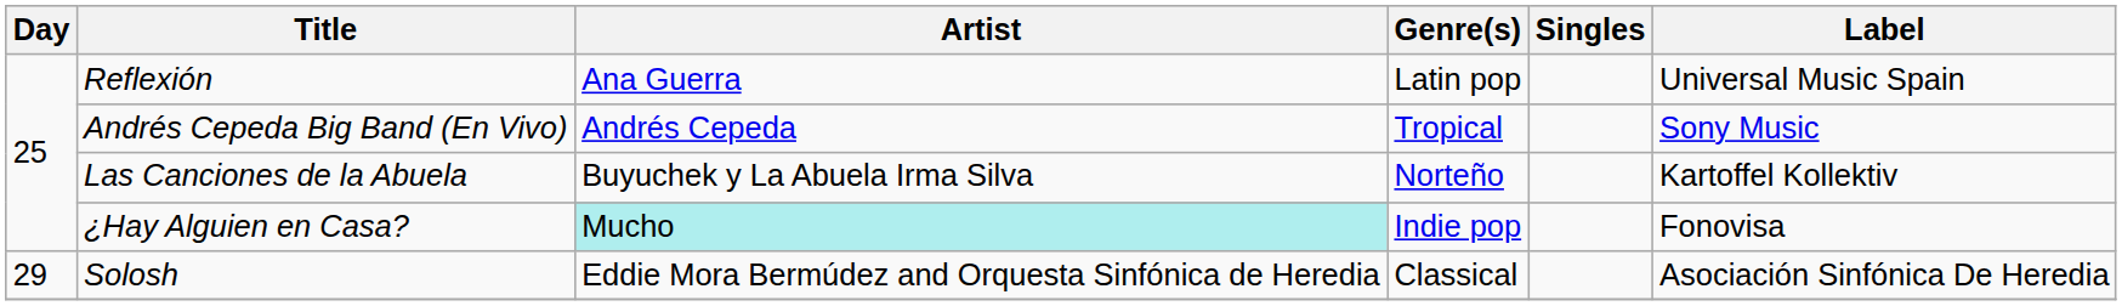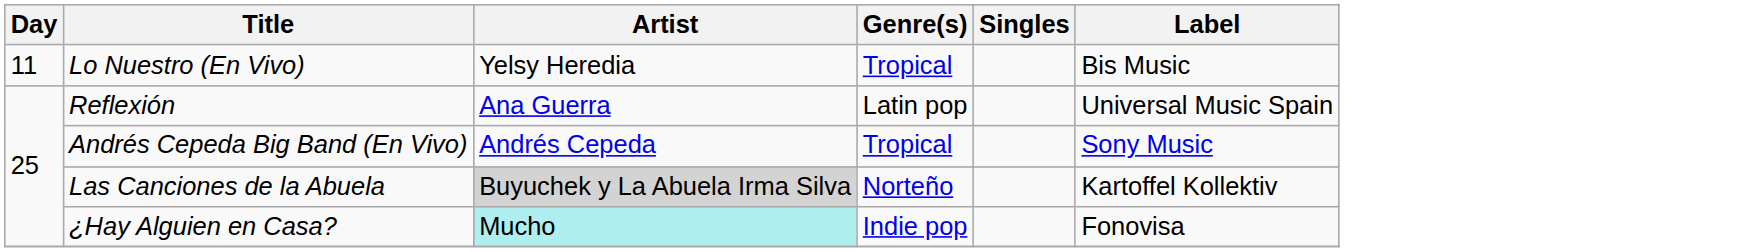+ row: 11 | Lo Nuestro (En Vivo) | Yelsy Heredia | Tropical | Bis Music
Las Canciones de la Abuela | Artist: no background -> lightgrey background
- row: 29 | Solosh | Eddie Mora Bermúdez and Orquesta Sinfónica de Heredia | Classical | Asociación Sinfónica De Heredia
